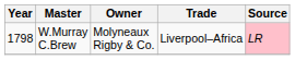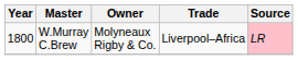W.Murray C.Brew | Year: 1798 -> 1800
